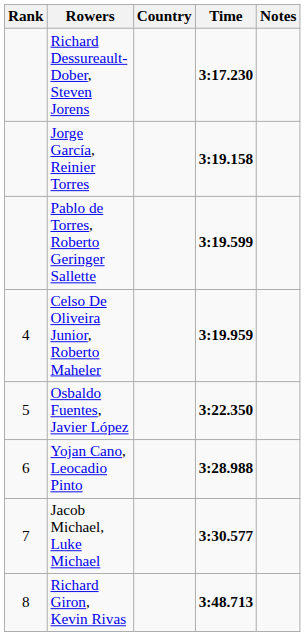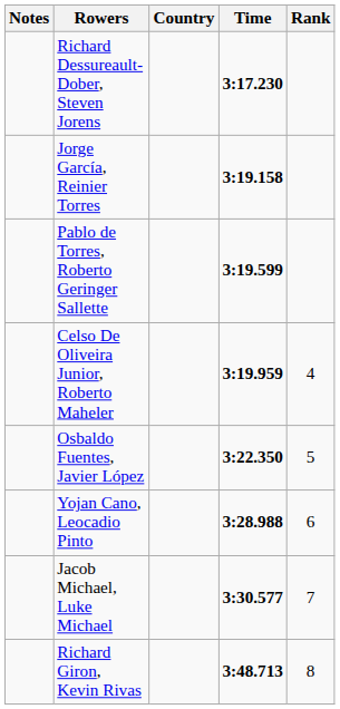columns swapped: Rank <-> Notes
